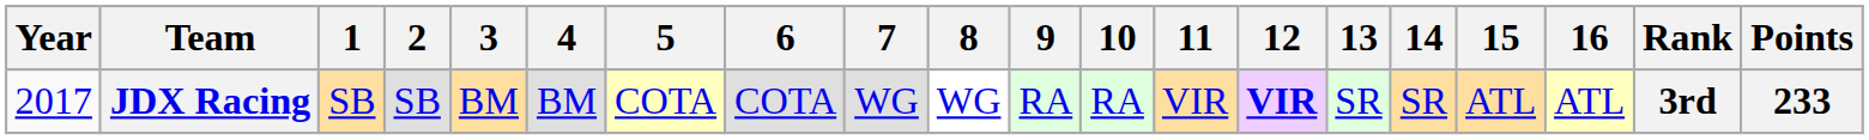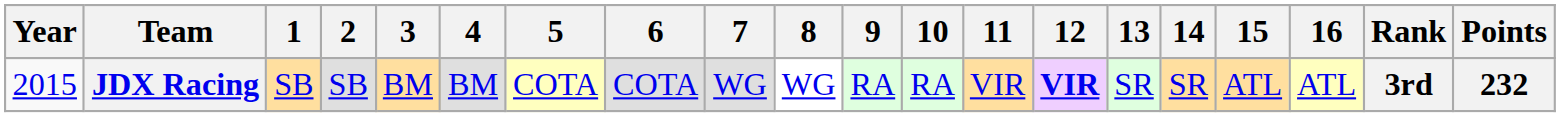JDX Racing | Year: 2017 -> 2015
JDX Racing | Points: 233 -> 232
